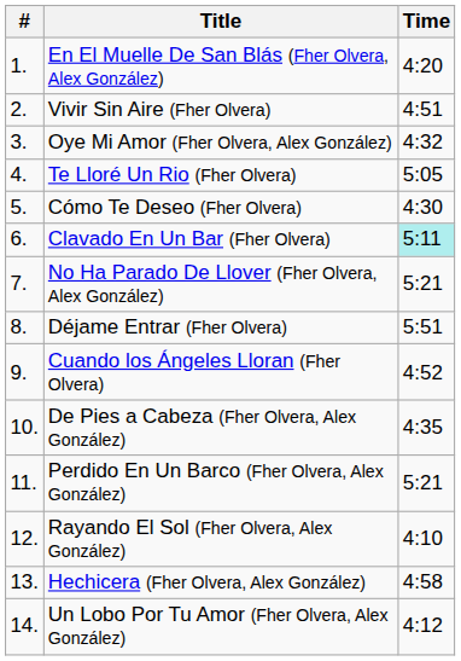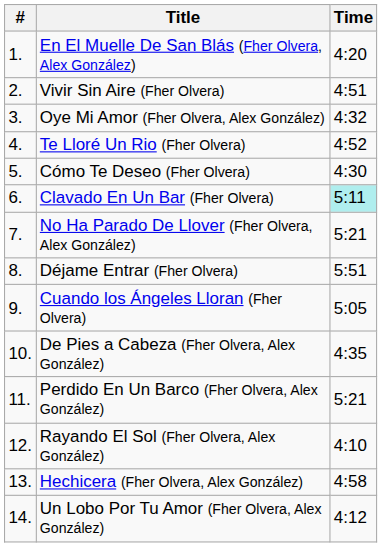Te Lloré Un Rio (Fher Olvera) | Time: 5:05 -> 4:52
Cuando los Ángeles Lloran (Fher Olvera) | Time: 4:52 -> 5:05
